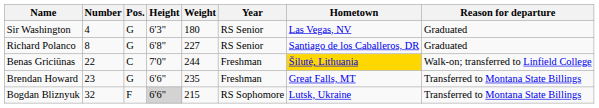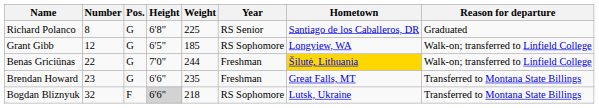- row: Sir Washington | 4 | G | 6'3" | 180 | RS Senior | Las Vegas, NV | Graduated
Richard Polanco | Weight: 227 -> 225
+ row: Grant Gibb | 12 | G | 6'5" | 185 | RS Sophomore | Longview, WA | Walk-on; transferred to Linfield College
Benas Griciūnas | Pos.: C -> G
Bogdan Bliznyuk | Weight: 215 -> 218
